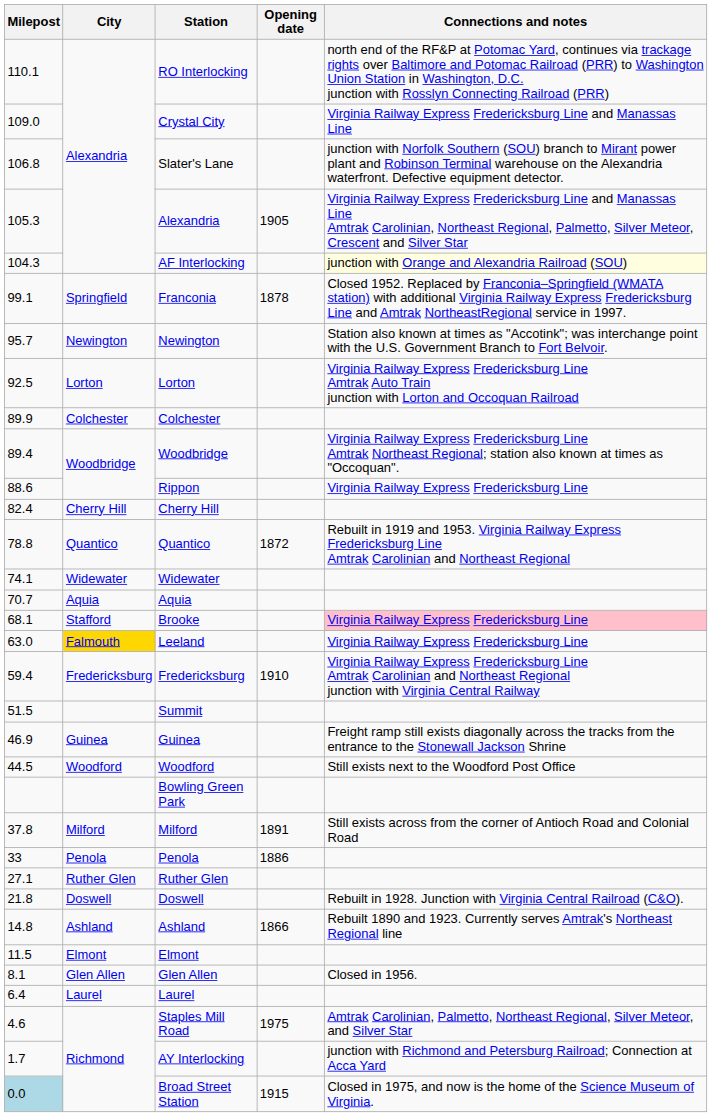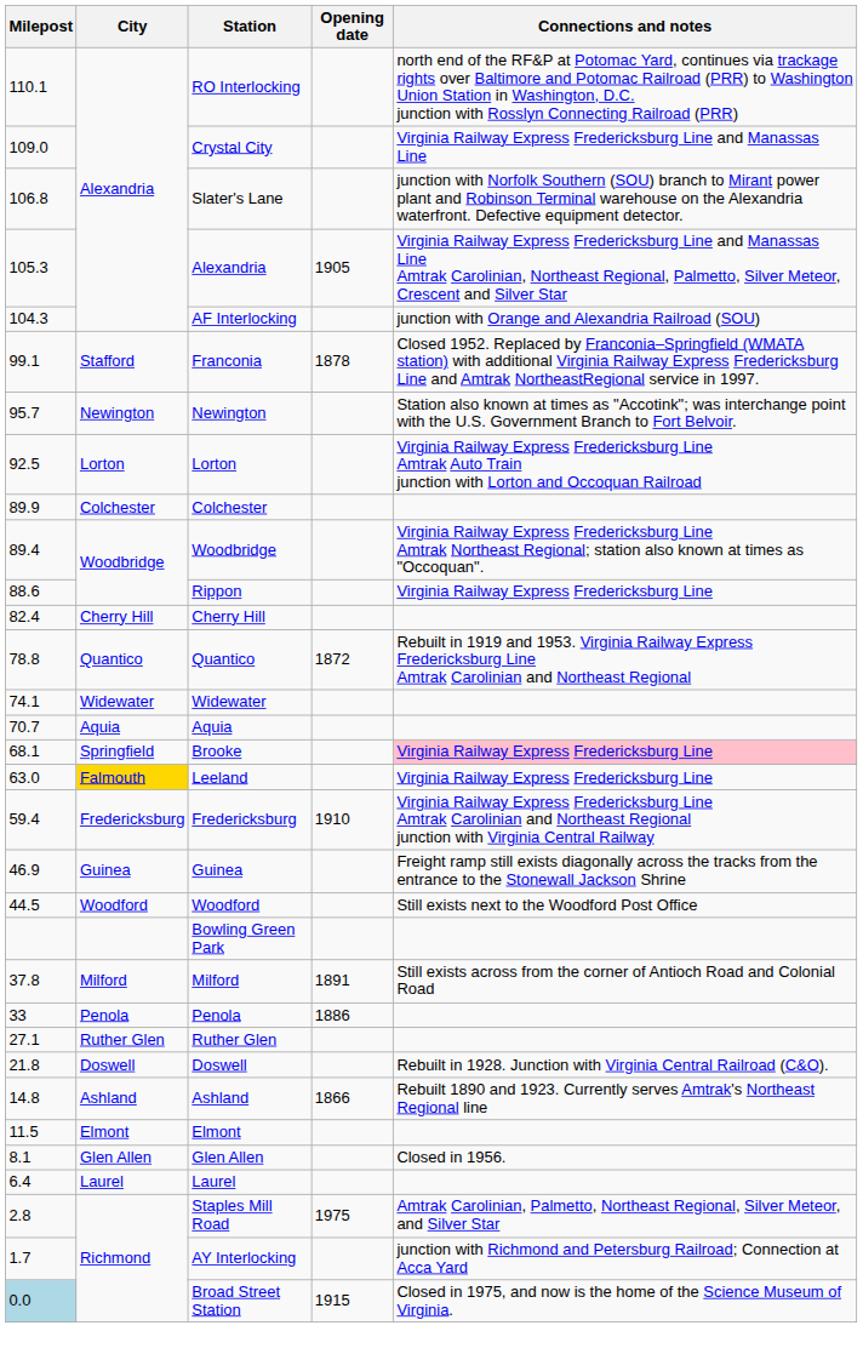AF Interlocking | Connections and notes: lightyellow background -> no background
Franconia | City: Springfield -> Stafford
Brooke | City: Stafford -> Springfield
- row: 51.5 | Summit
Staples Mill Road | Milepost: 4.6 -> 2.8
